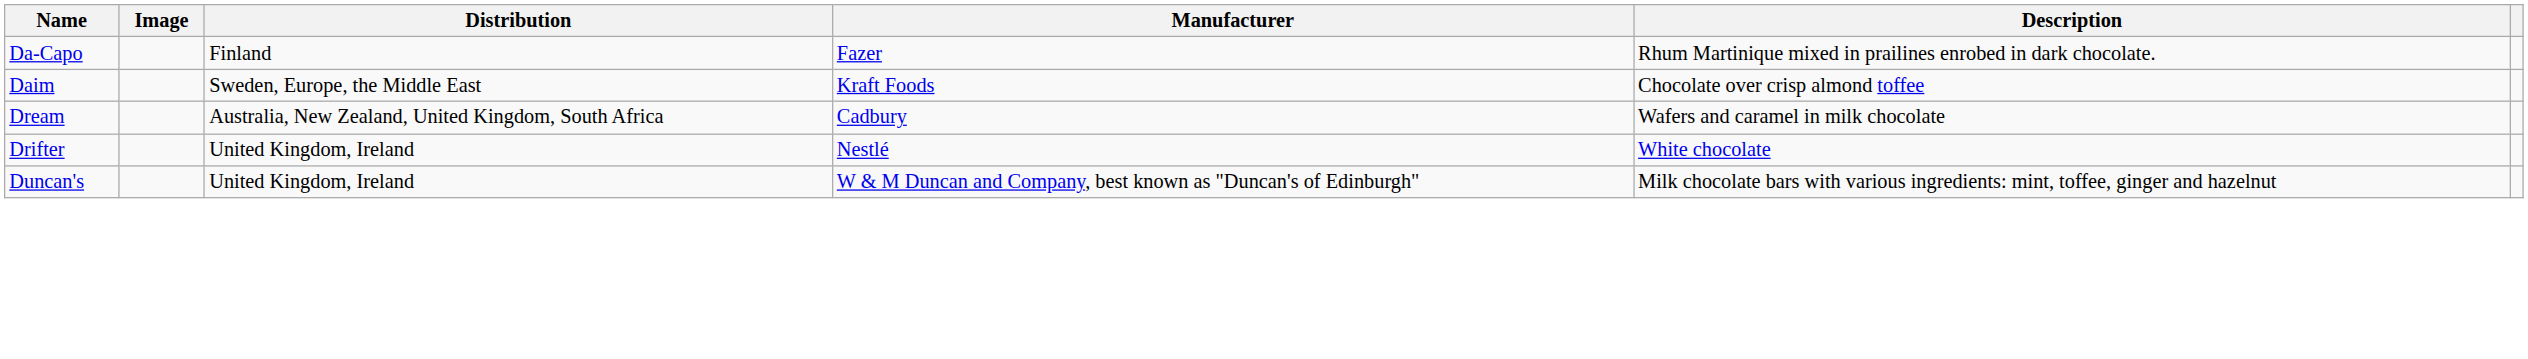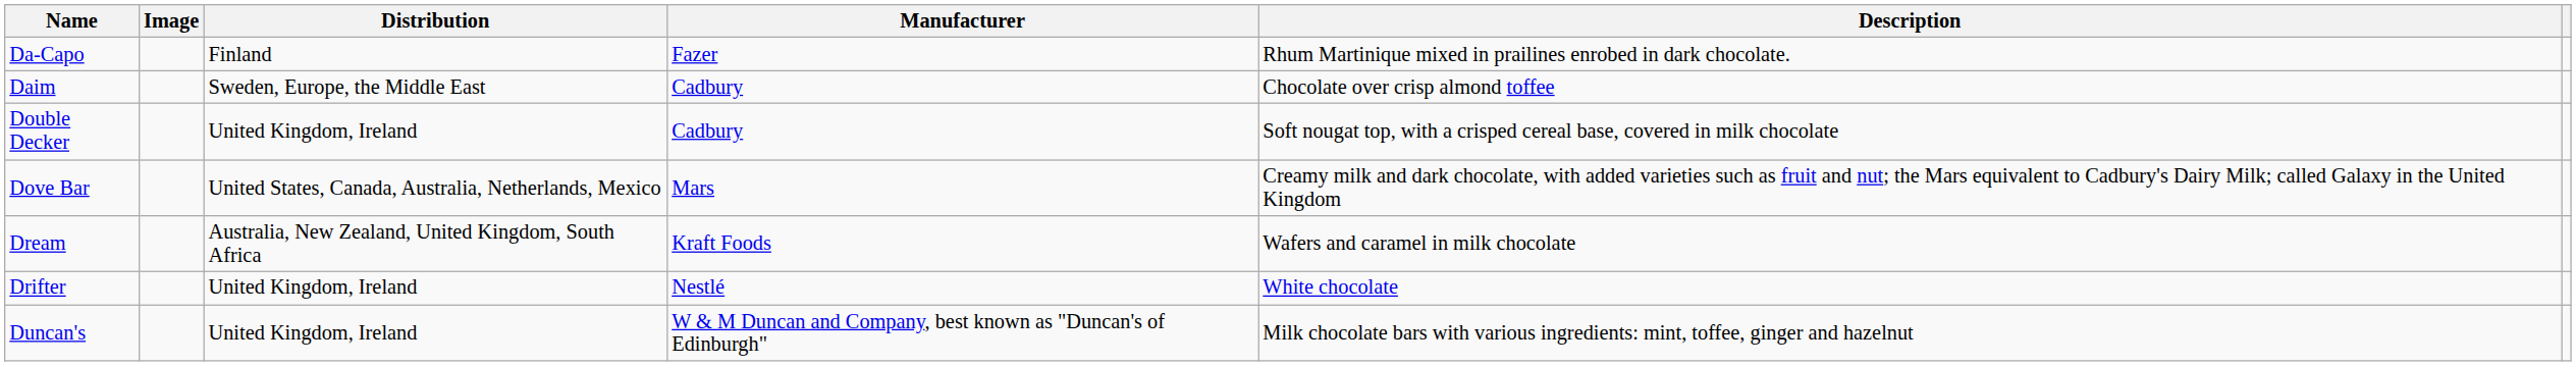Daim | Manufacturer: Kraft Foods -> Cadbury
+ row: Double Decker | United Kingdom, Ireland | Cadbury | Soft nougat top, with a crisped cereal base, covered in milk chocolate
+ row: Dove Bar | United States, Canada, Australia, Netherlands, Mexico | Mars | Creamy milk and dark chocolate, with added varieties such as fruit and nut; the Mars equivalent to Cadbury's Dairy Milk; called Galaxy in the United Kingdom
Dream | Manufacturer: Cadbury -> Kraft Foods
